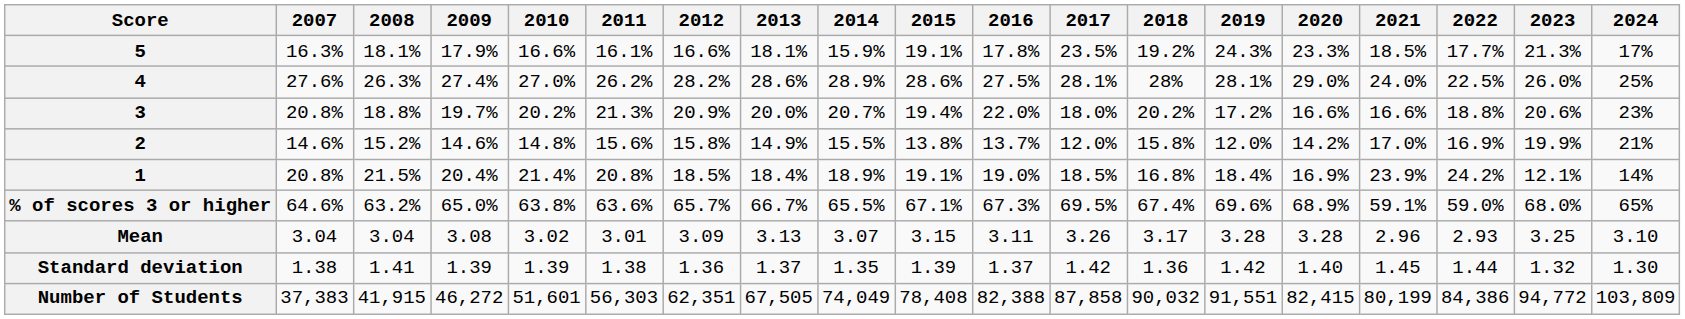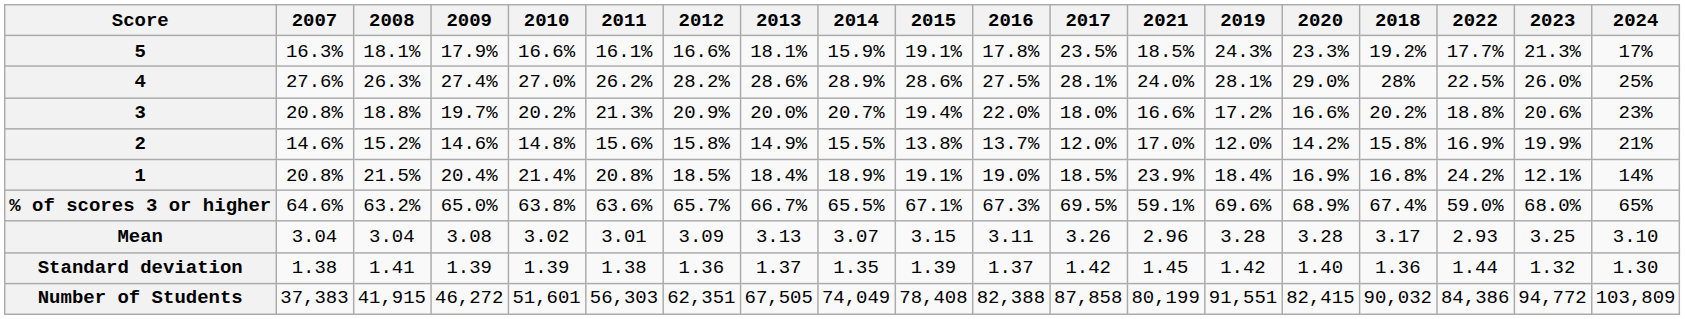columns swapped: 2018 <-> 2021
